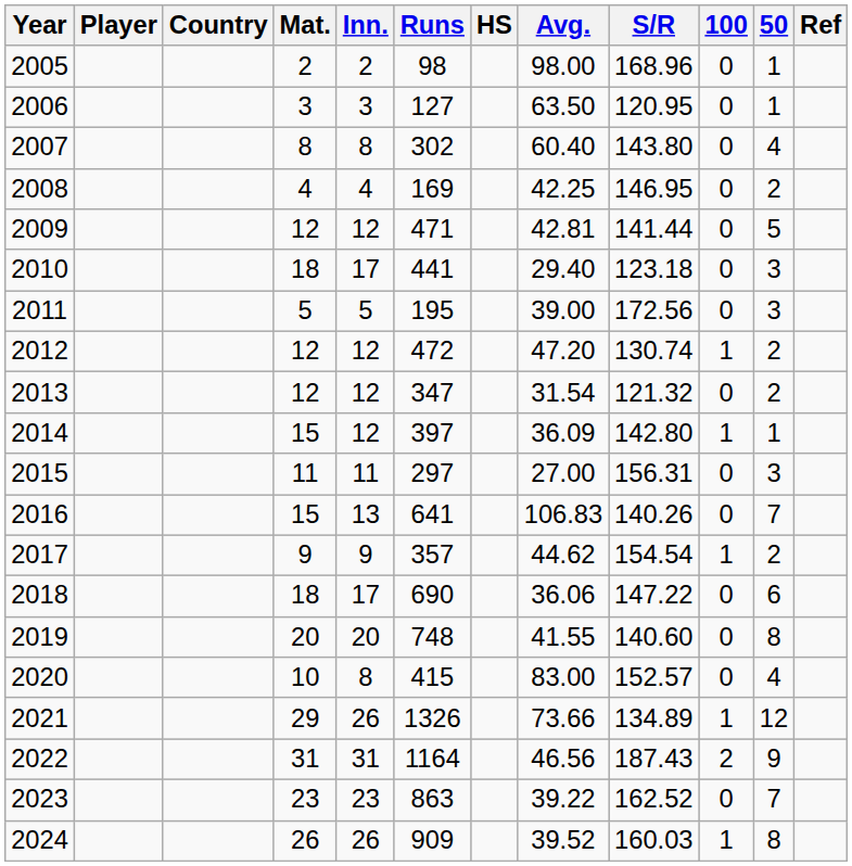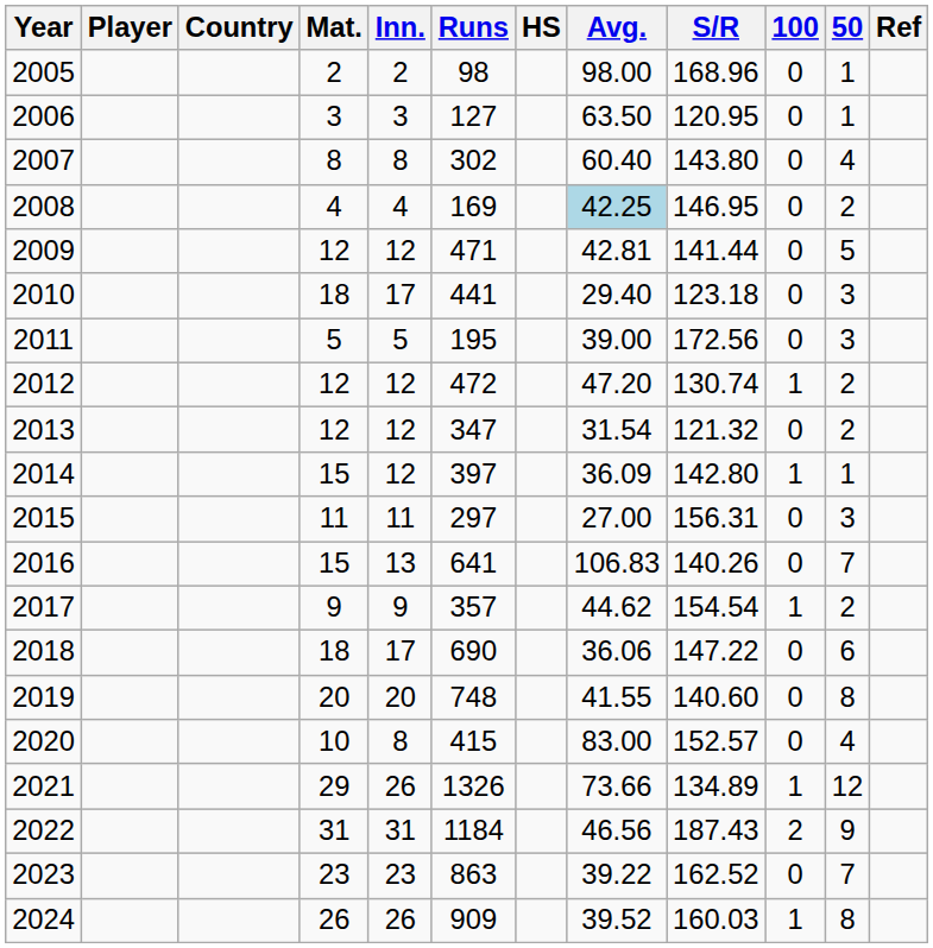2008 | Avg.: no background -> lightblue background
2022 | Runs: 1164 -> 1184
